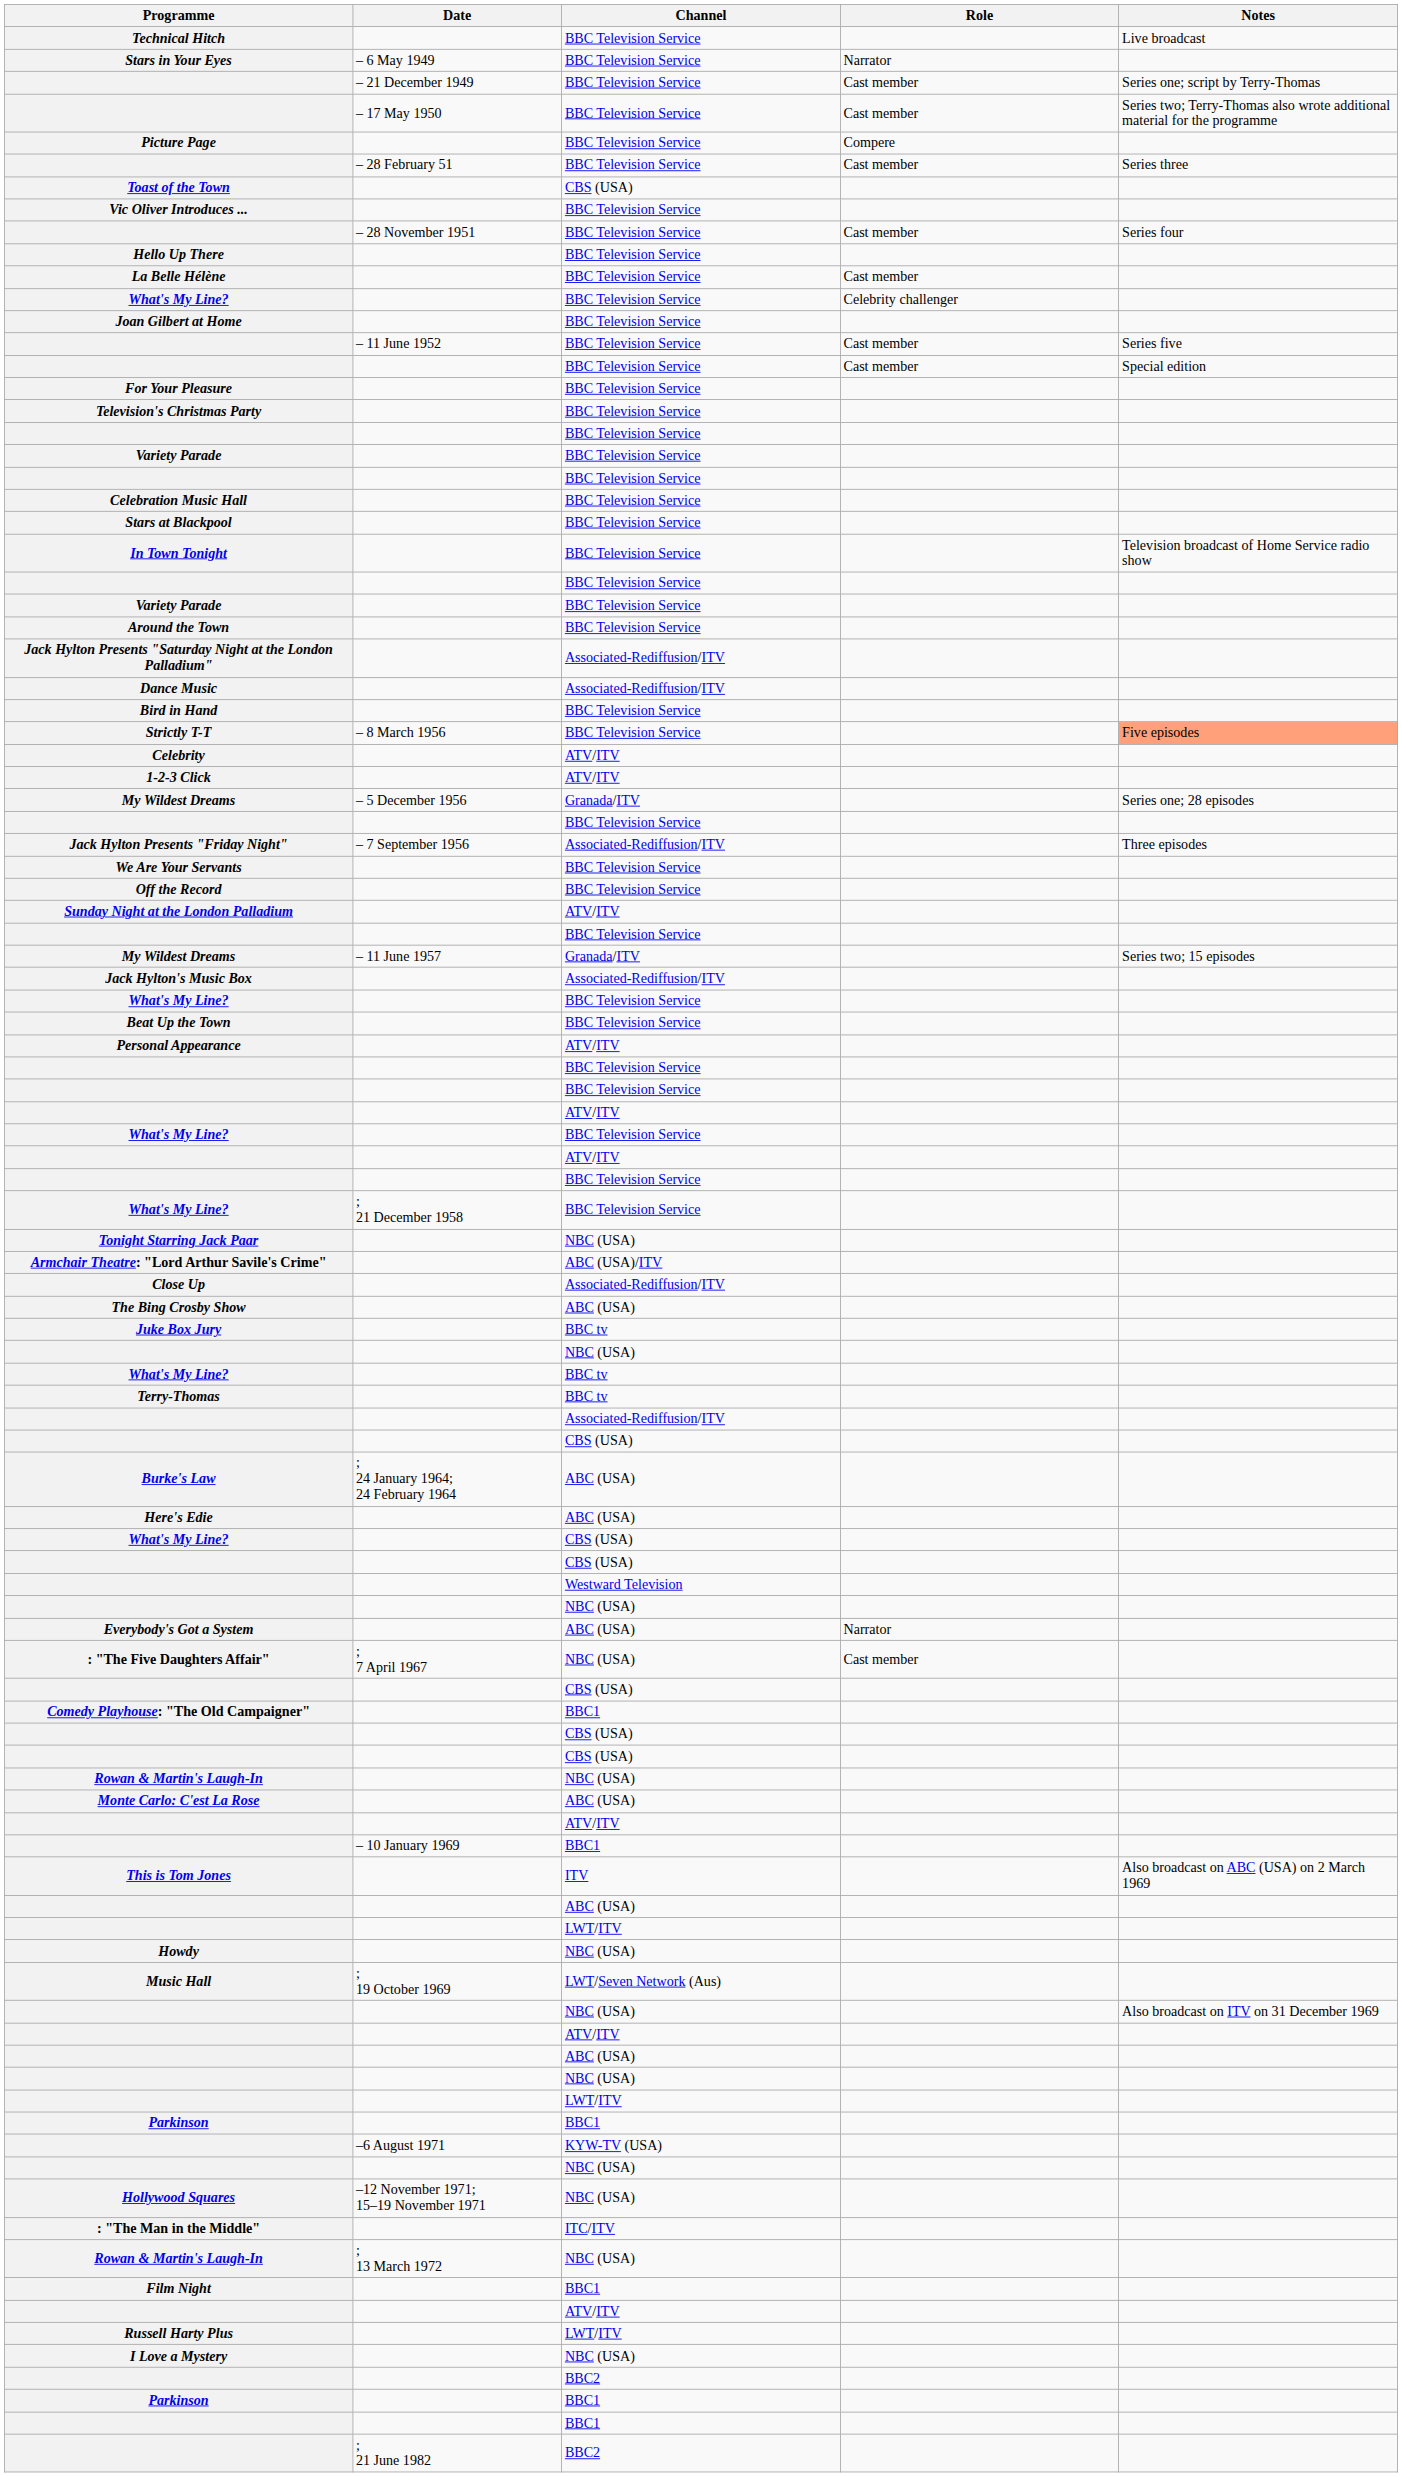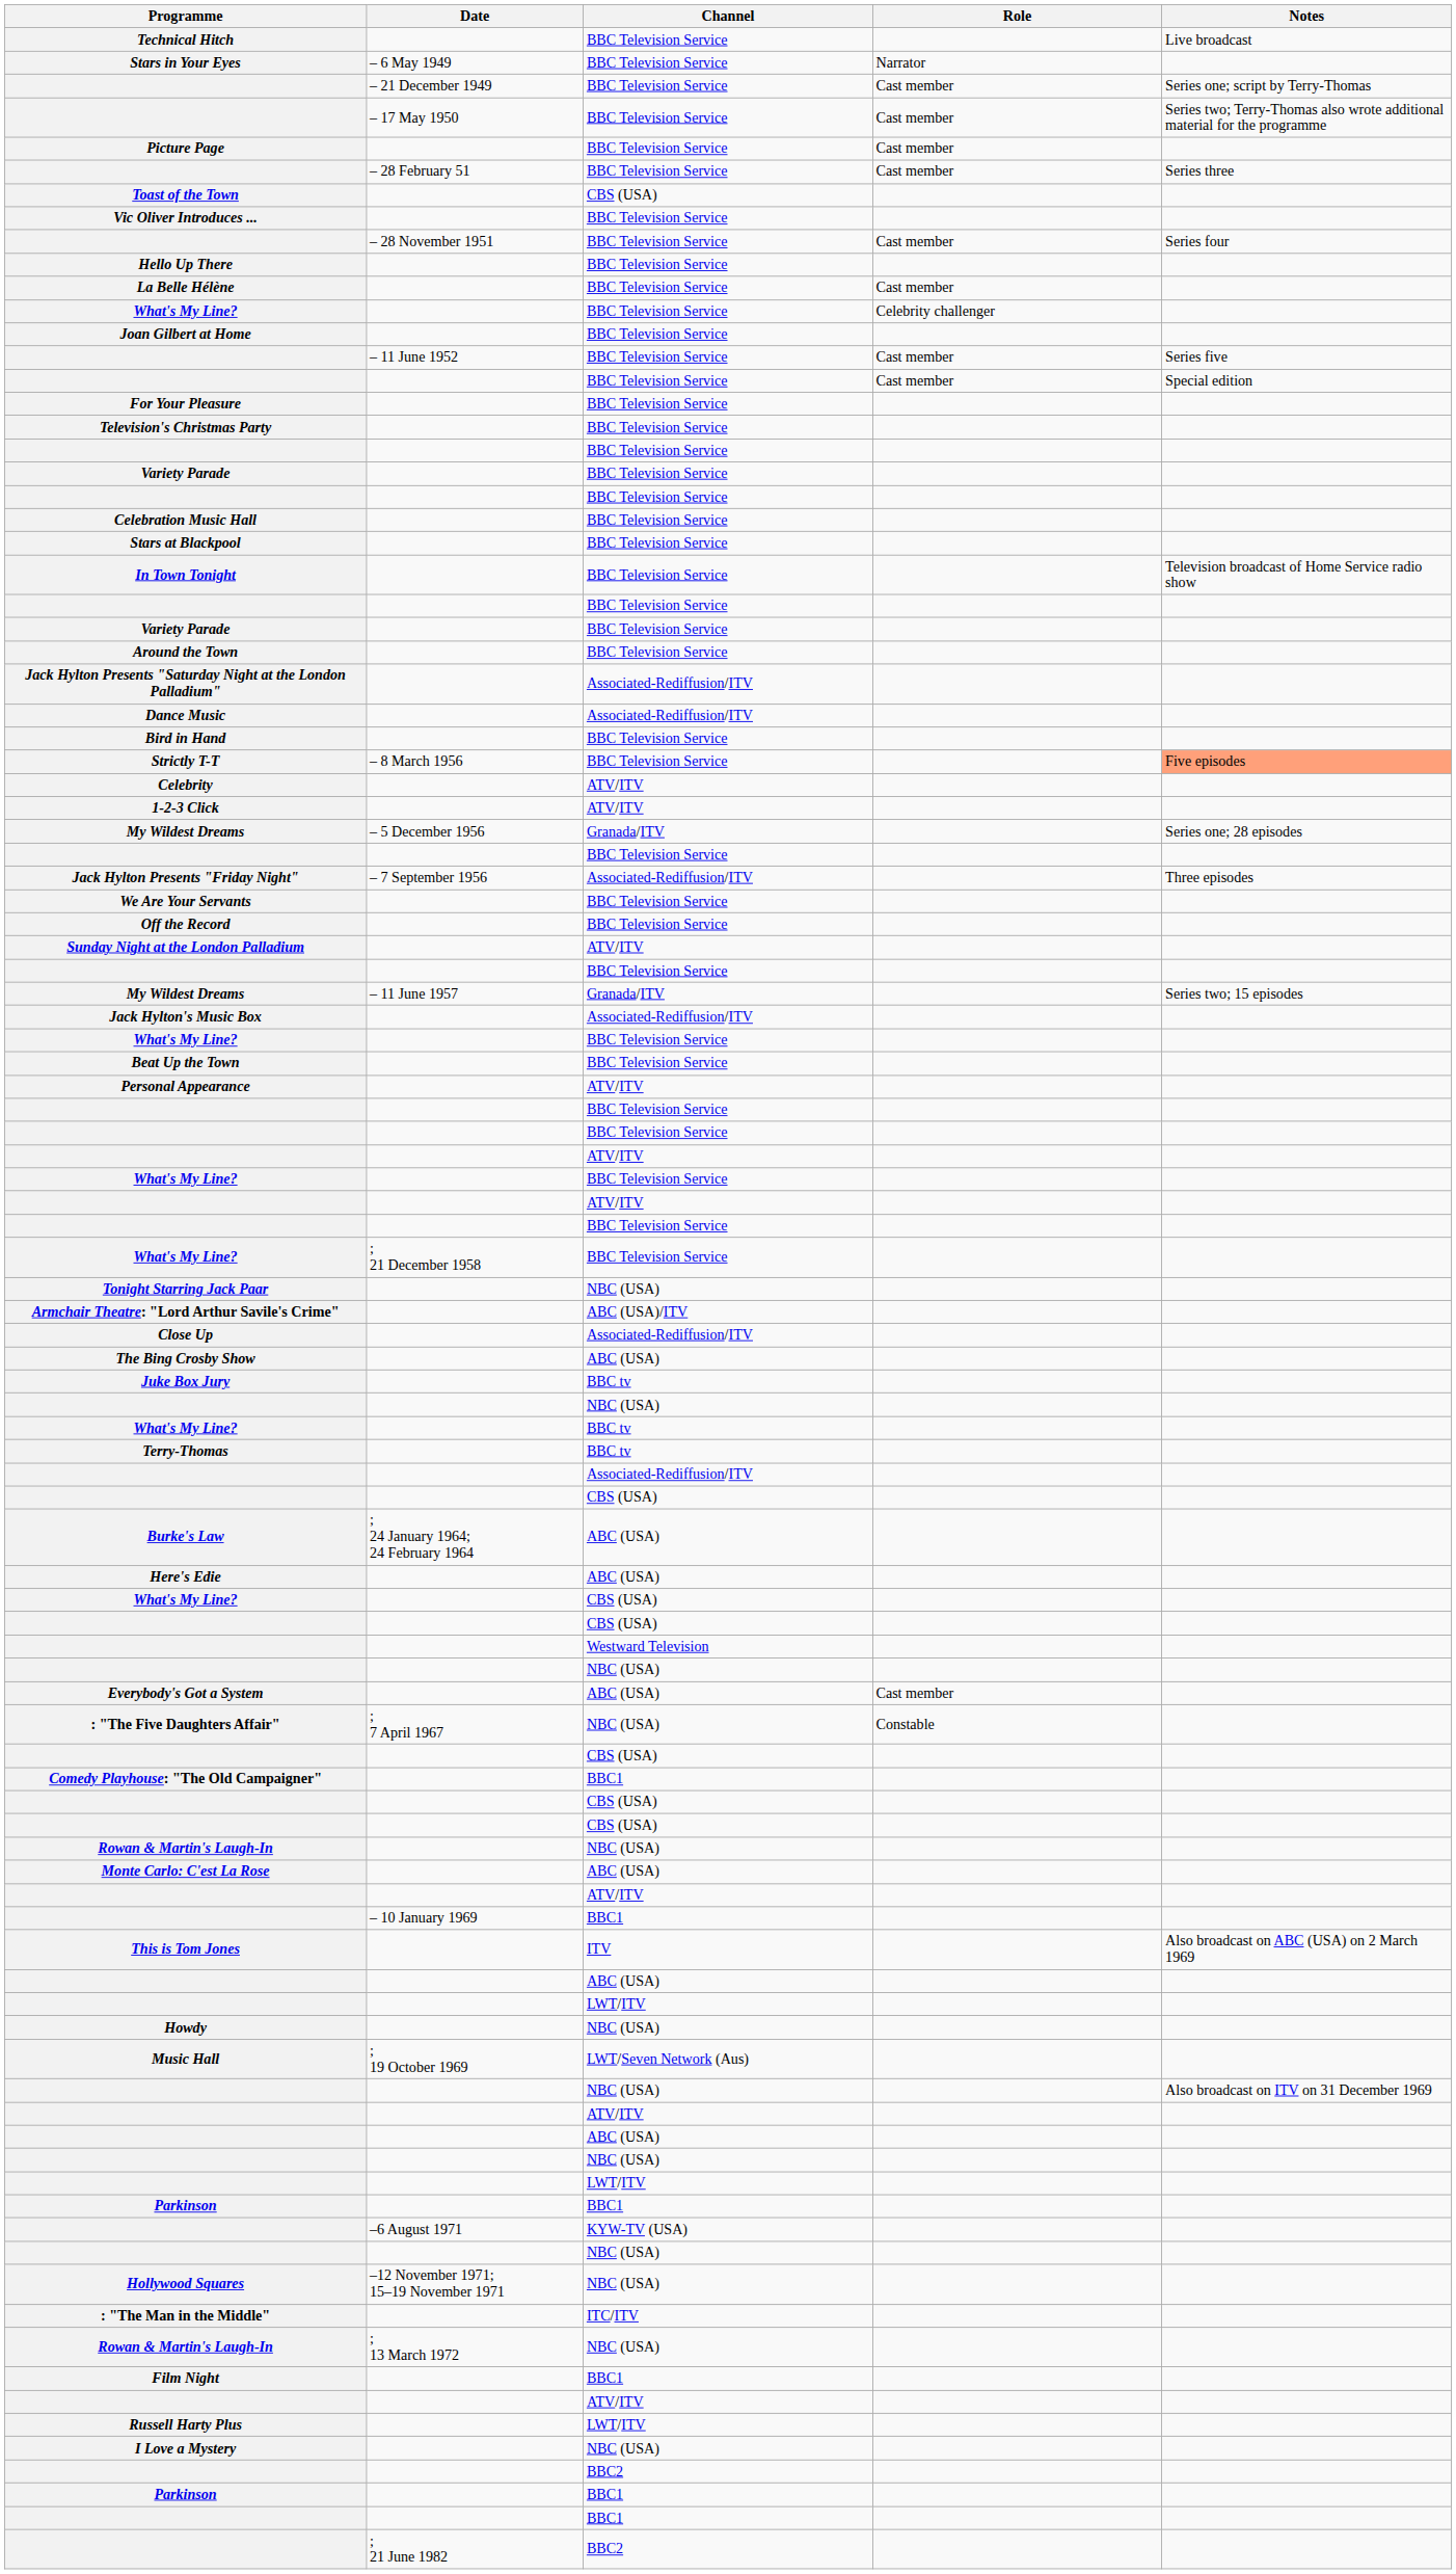Picture Page | Role: Compere -> Cast member
Everybody's Got a System | Role: Narrator -> Cast member
: "The Five Daughters Affair" | Role: Cast member -> Constable
